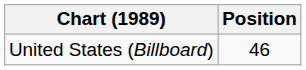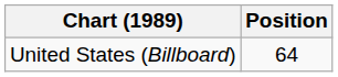United States (Billboard) | Position: 46 -> 64
